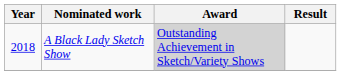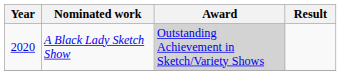A Black Lady Sketch Show | Year: 2018 -> 2020
